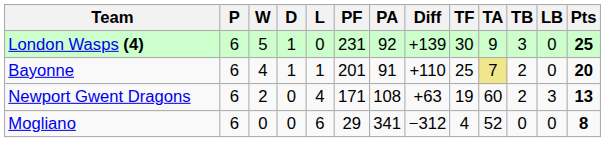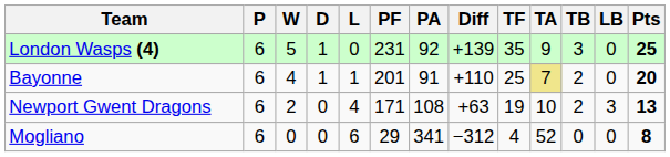London Wasps (4) | TF: 30 -> 35
Newport Gwent Dragons | TA: 60 -> 10
